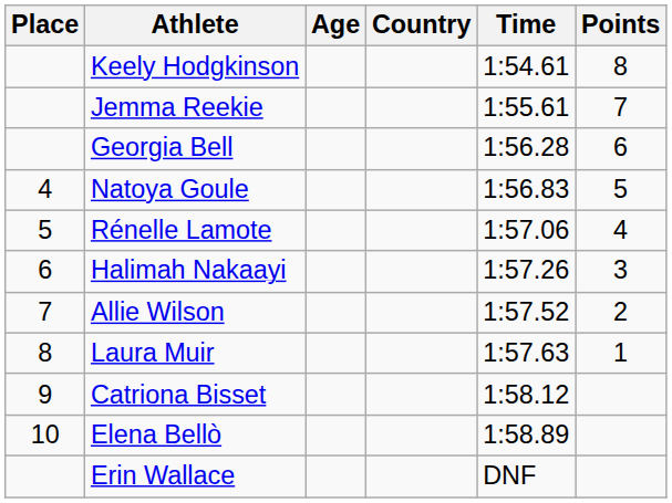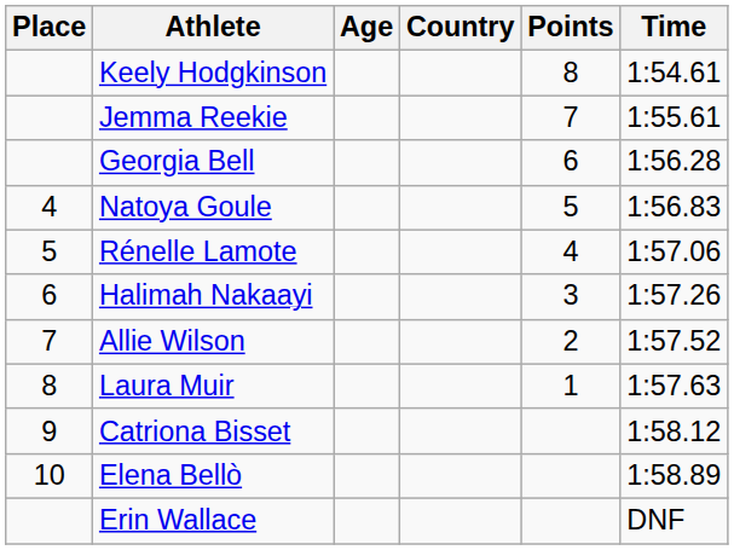columns swapped: Time <-> Points
